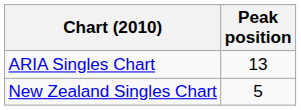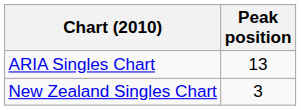New Zealand Singles Chart | Peak position: 5 -> 3
